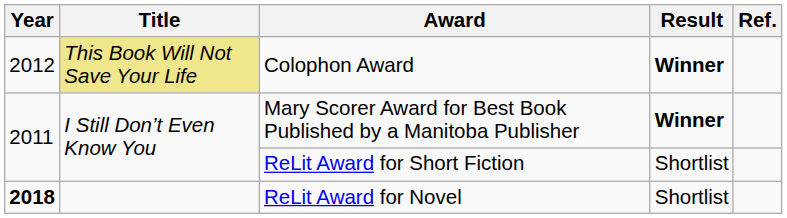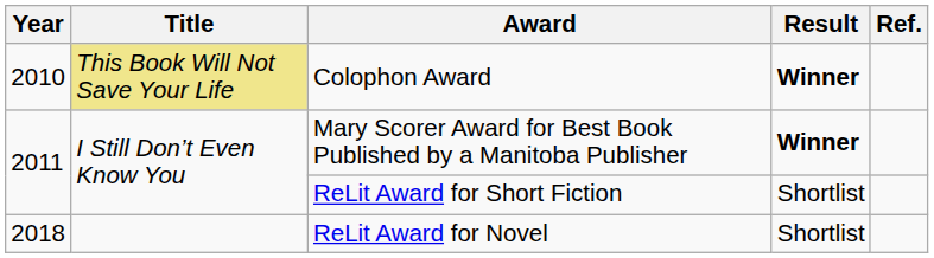Colophon Award | Year: 2012 -> 2010
ReLit Award for Novel | Year: bold -> normal
